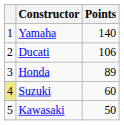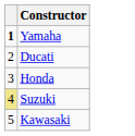- column: Points | 140 | 106 | 89 | 60 | 50
Yamaha | column 1: normal -> bold
